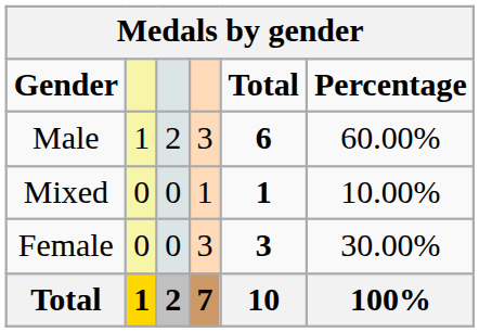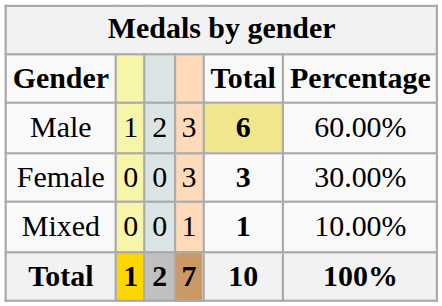Male | Total: no background -> khaki background
rows swapped: Female <-> Mixed
